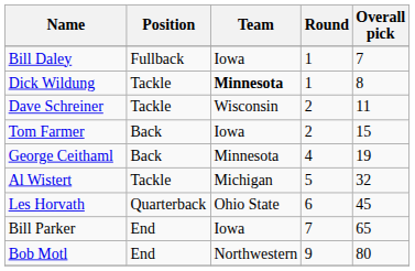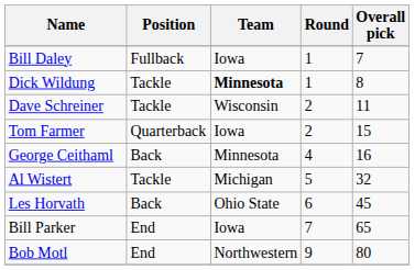Tom Farmer | Position: Back -> Quarterback
George Ceithaml | Overall pick: 19 -> 16
Les Horvath | Position: Quarterback -> Back
